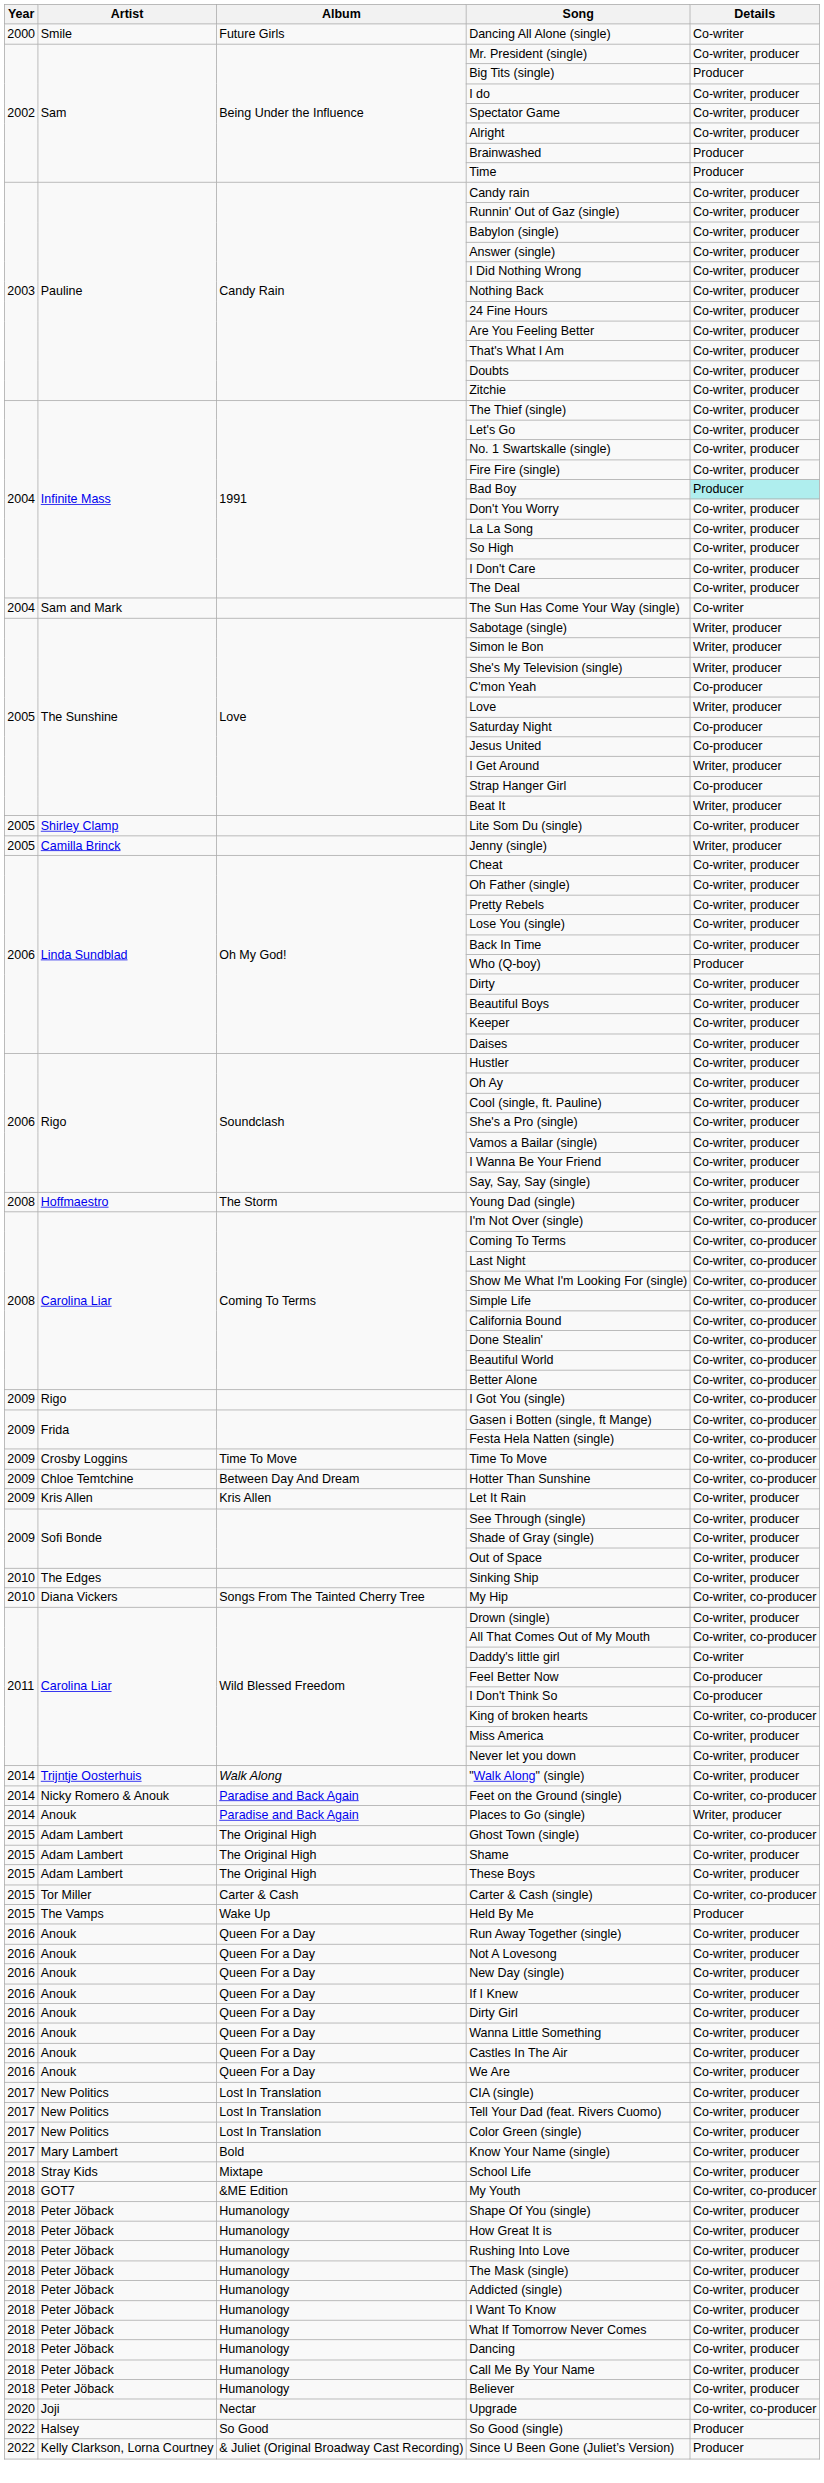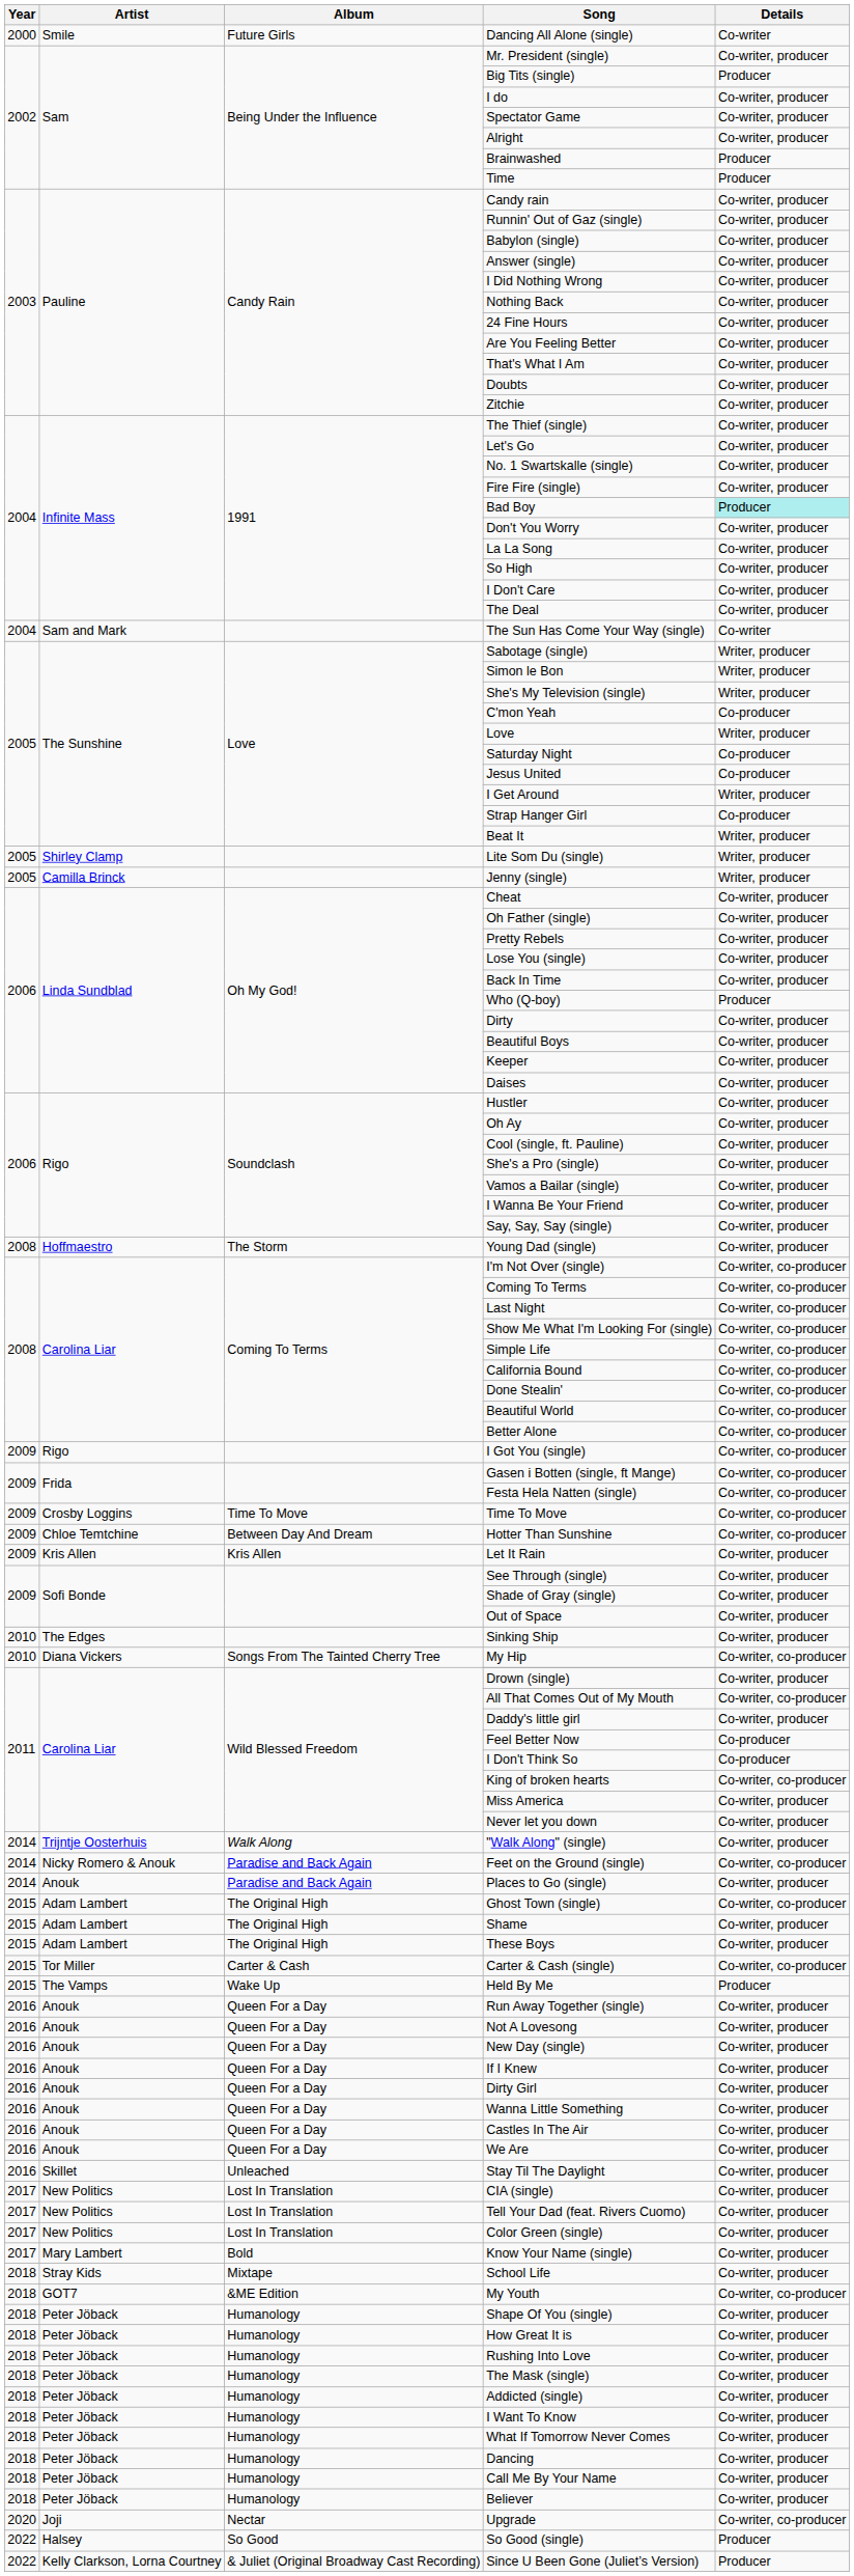Lite Som Du (single) | Details: Co-writer, producer -> Writer, producer
Daddy's little girl | Details: Co-writer -> Co-writer, producer
Places to Go (single) | Details: Writer, producer -> Co-writer, producer
+ row: 2016 | Skillet | Unleached | Stay Til The Daylight | Co-writer, producer
